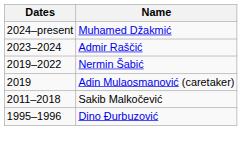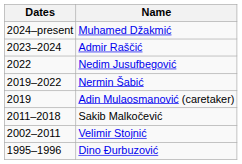+ row: 2022 | Nedim Jusufbegović
+ row: 2002–2011 | Velimir Stojnić
